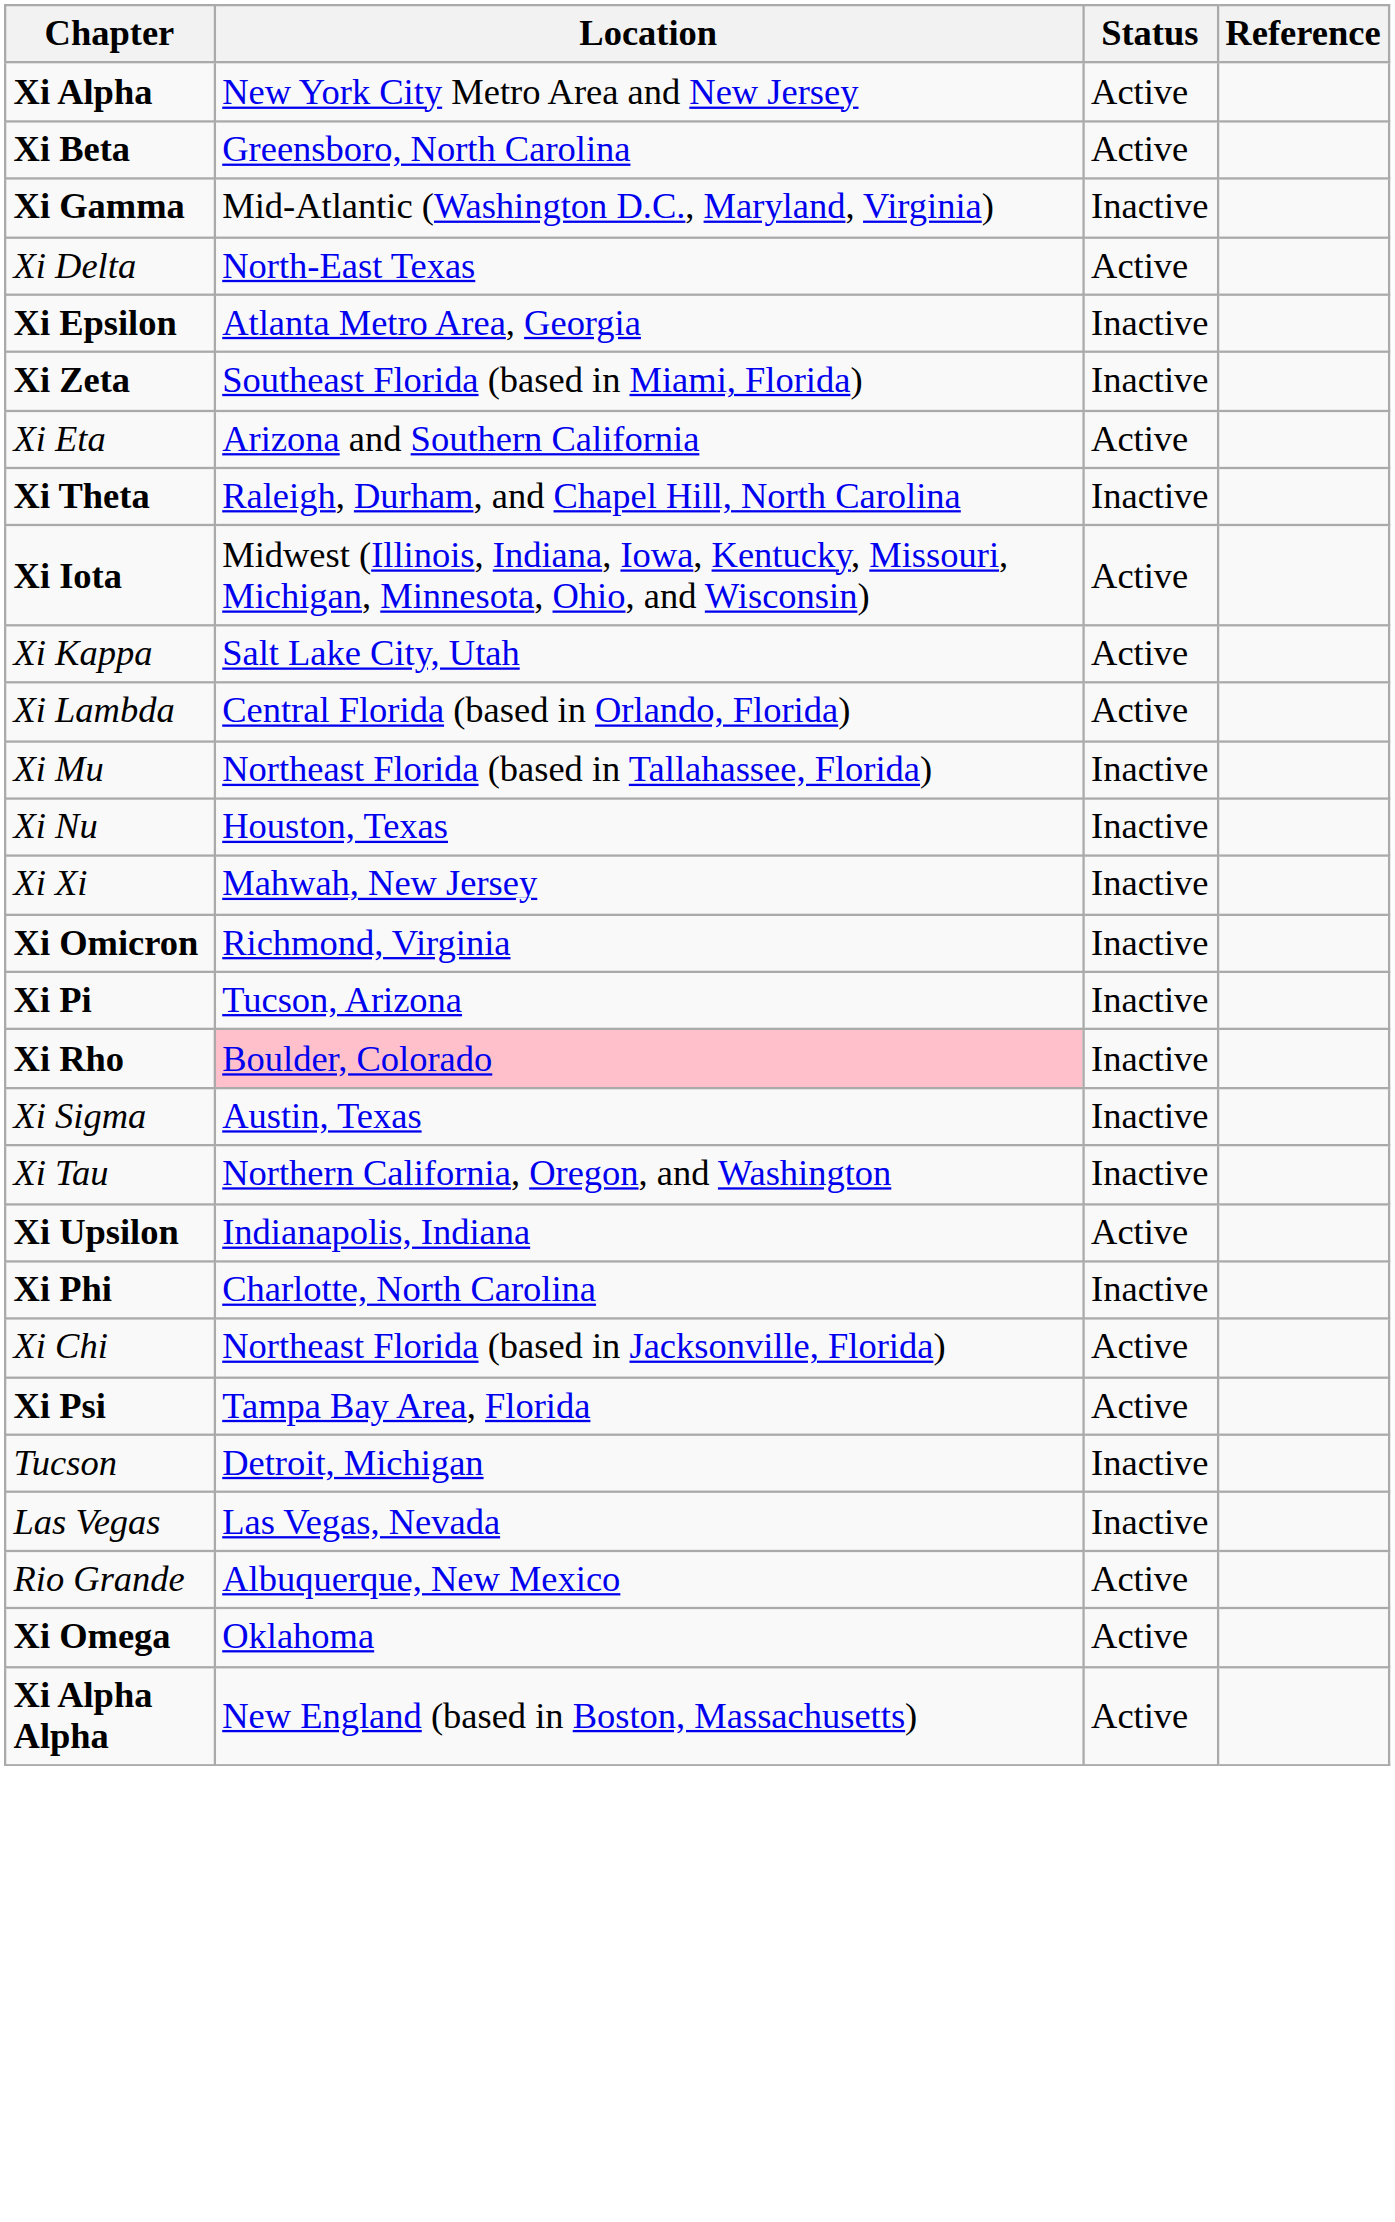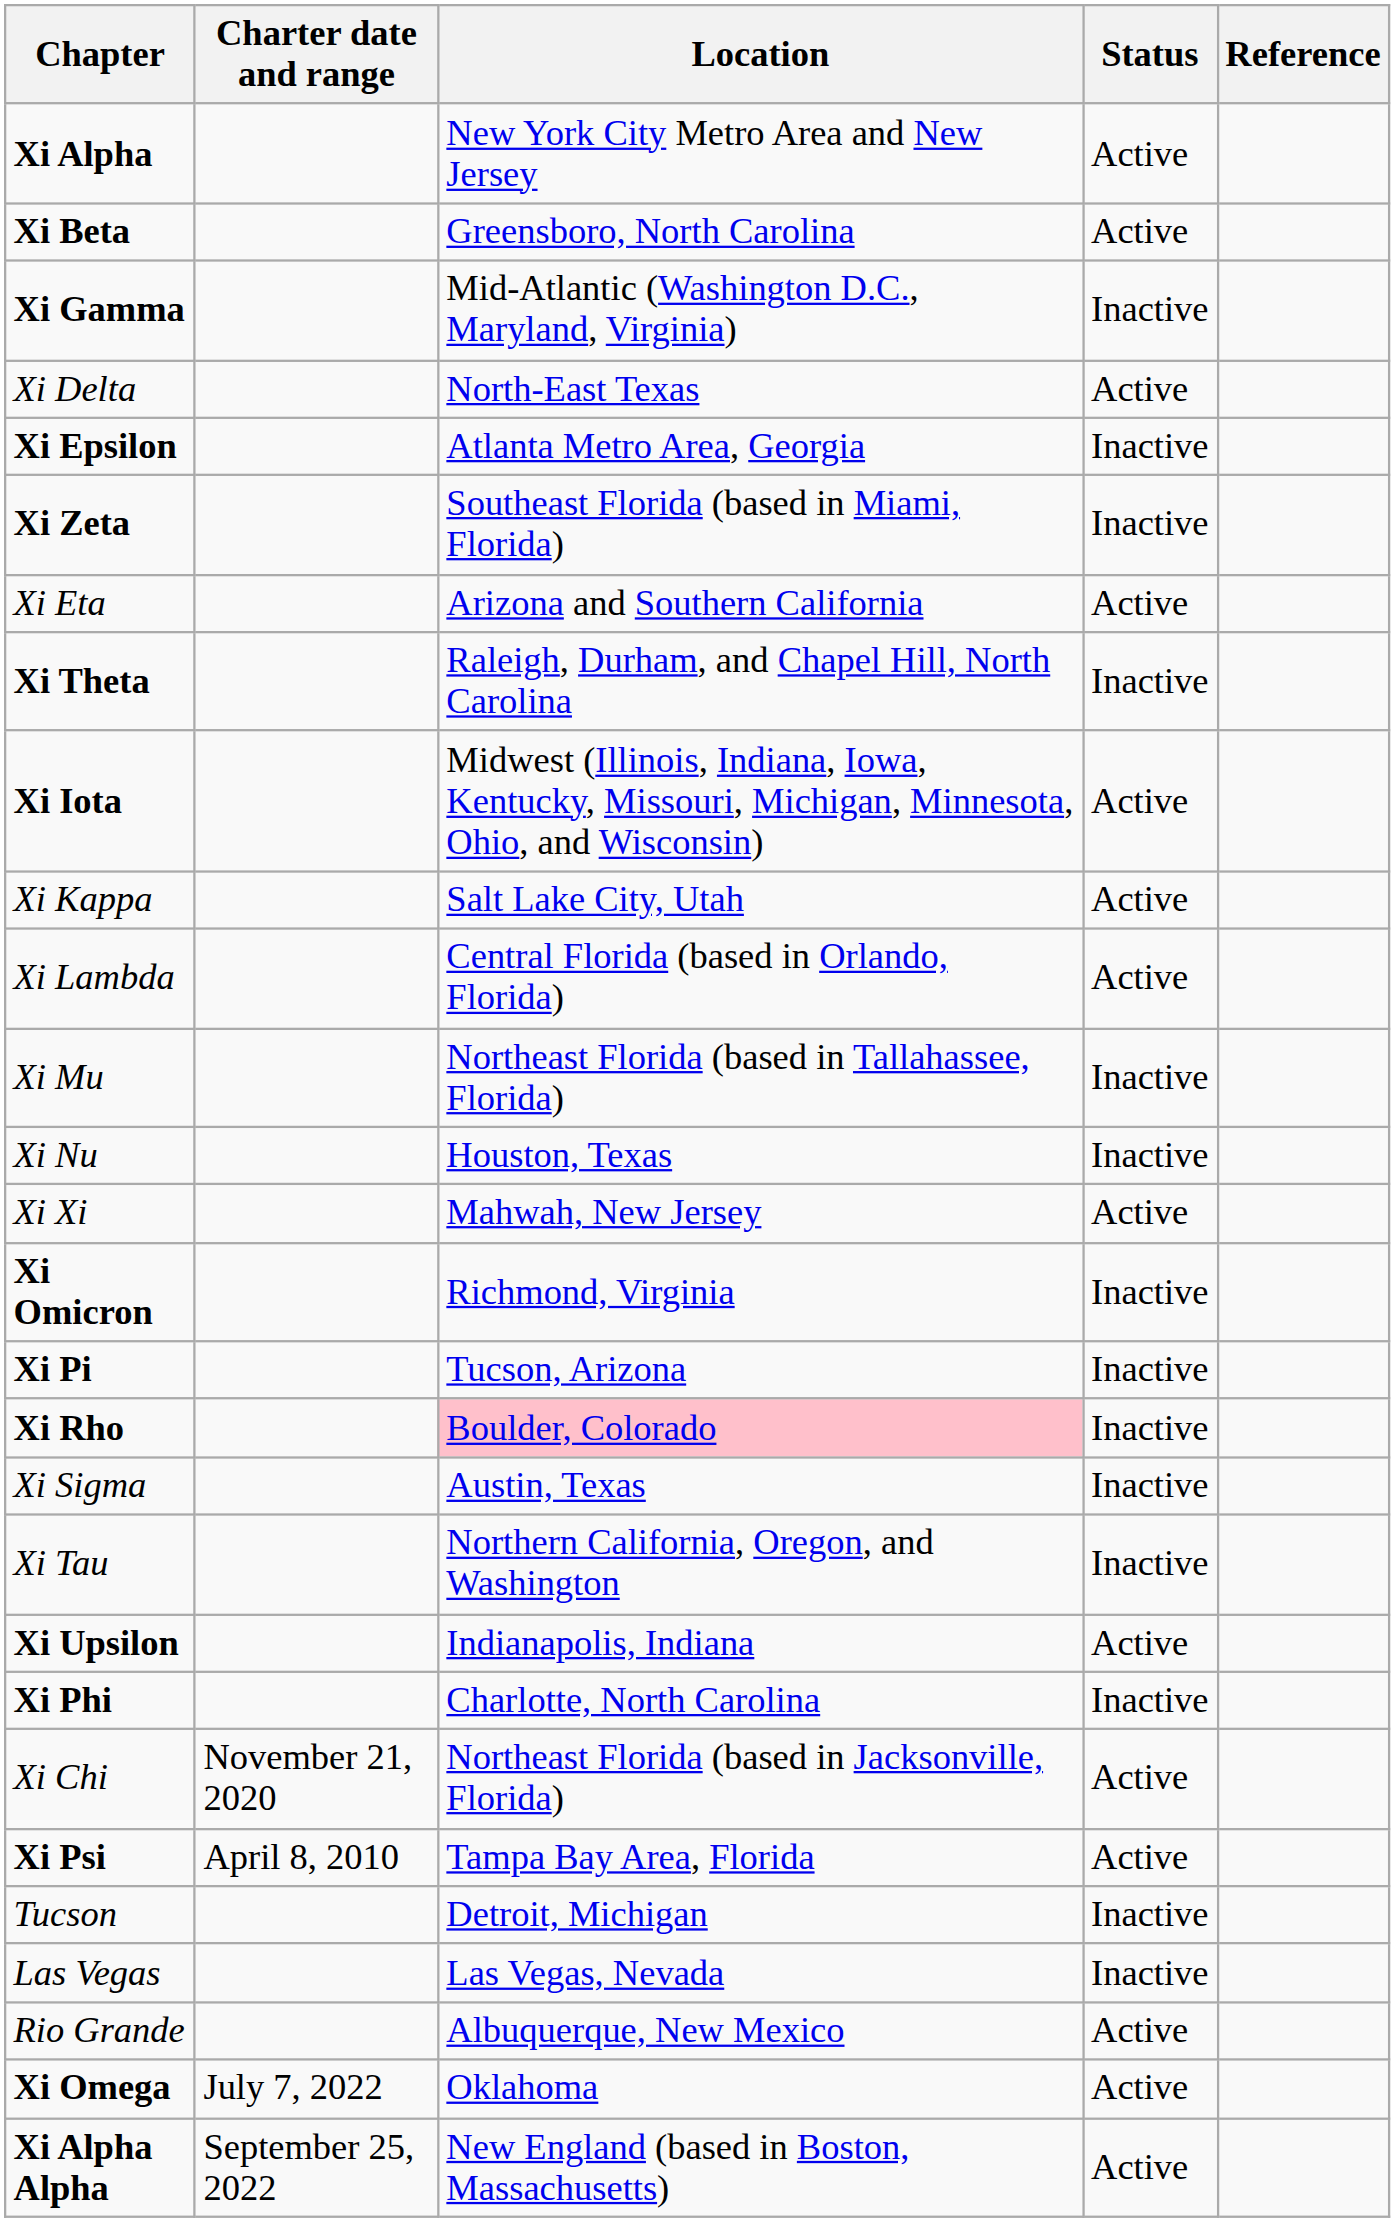+ column: Charter date and range | November 21, 2020 | April 8, 2010 | July 7, 2022 | September 25, 2022
Xi Xi | Status: Inactive -> Active
